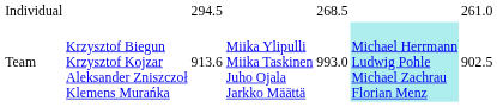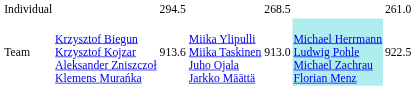Team | column 5: 993.0 -> 913.0
Team | column 7: 902.5 -> 922.5
